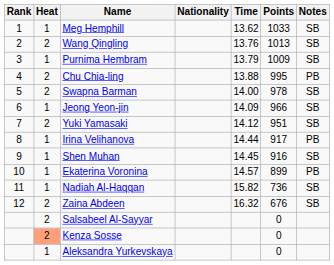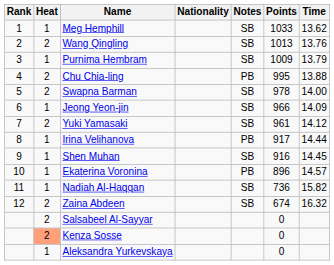columns swapped: Time <-> Notes
Yuki Yamasaki | Points: 951 -> 961
Ekaterina Voronina | Points: 899 -> 896
Zaina Abdeen | Points: 676 -> 674
